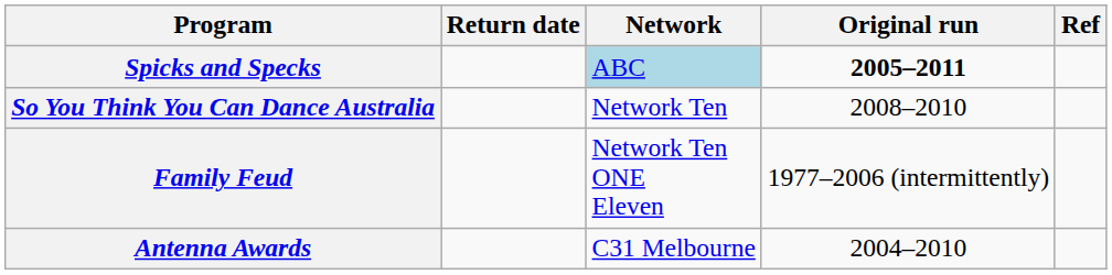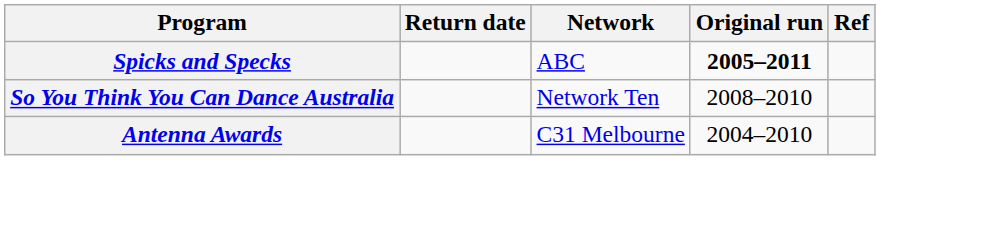Spicks and Specks | Network: lightblue background -> no background
- row: Family Feud | Network Ten ONE Eleven | 1977–2006 (intermittently)
